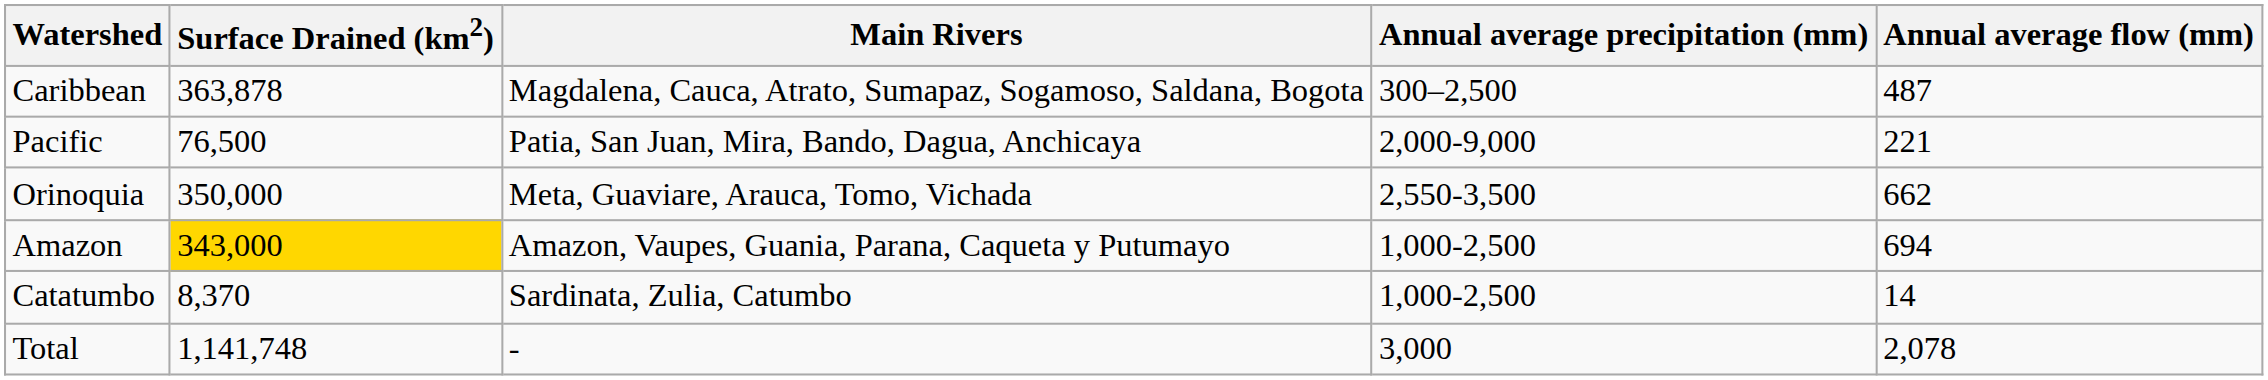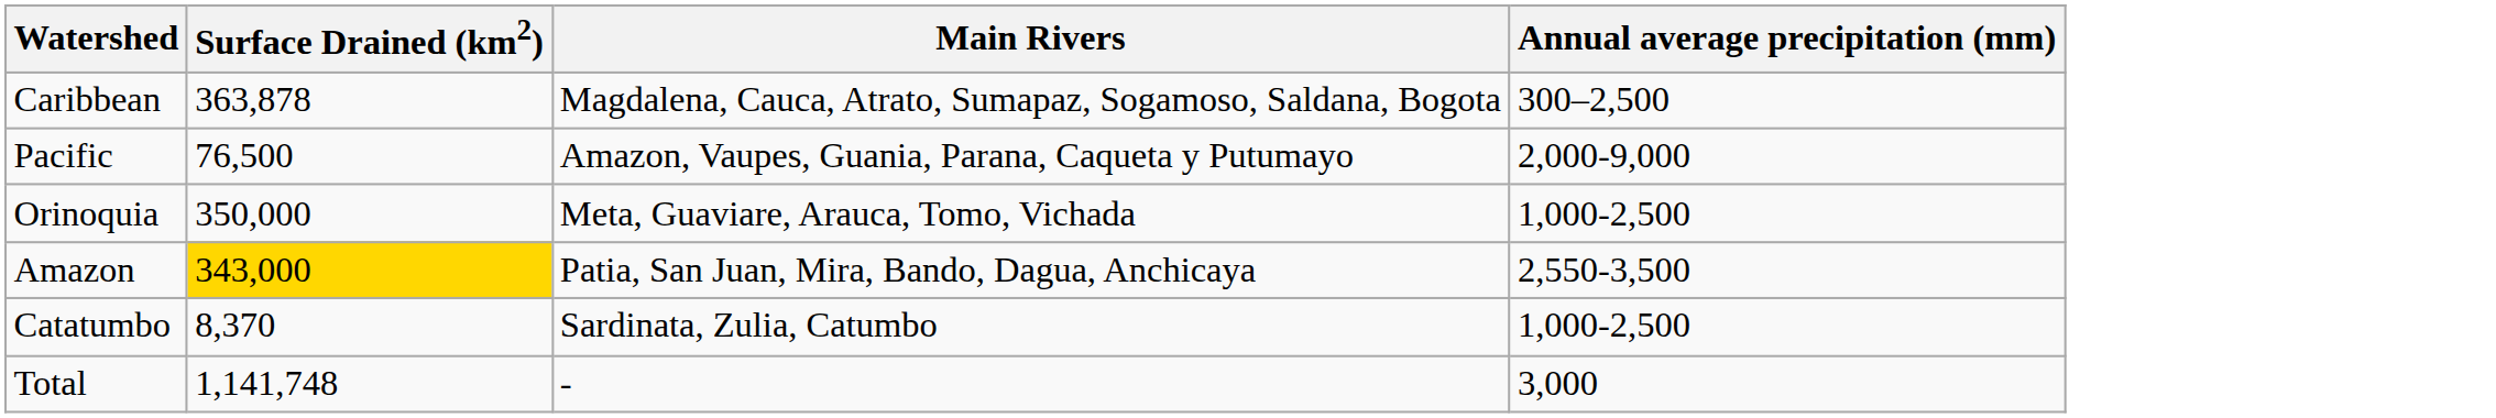- column: Annual average flow (mm) | 487 | 221 | 662 | 694 | 14 | 2,078
Pacific | Main Rivers: Patia, San Juan, Mira, Bando, Dagua, Anchicaya -> Amazon, Vaupes, Guania, Parana, Caqueta y Putumayo
Orinoquia | Annual average precipitation (mm): 2,550-3,500 -> 1,000-2,500
Amazon | Main Rivers: Amazon, Vaupes, Guania, Parana, Caqueta y Putumayo -> Patia, San Juan, Mira, Bando, Dagua, Anchicaya
Amazon | Annual average precipitation (mm): 1,000-2,500 -> 2,550-3,500
